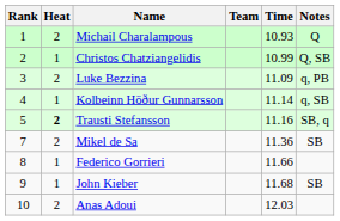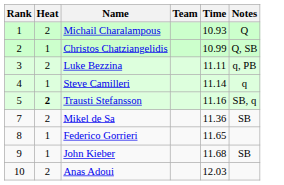Luke Bezzina | Time: 11.09 -> 11.11
- row: 4 | 1 | Kolbeinn Höður Gunnarsson | 11.14 | q, SB
+ row: 4 | 1 | Steve Camilleri | 11.14 | q
Federico Gorrieri | Time: 11.66 -> 11.65
